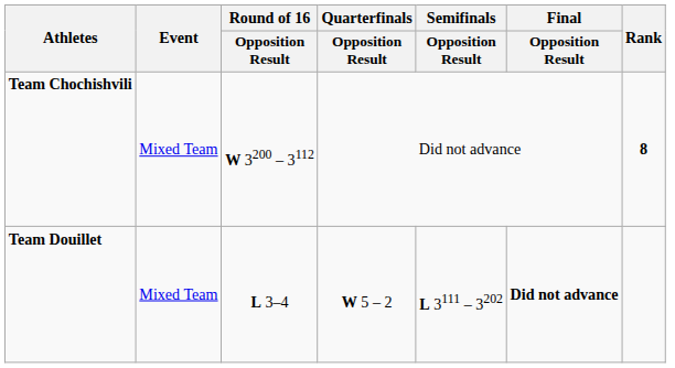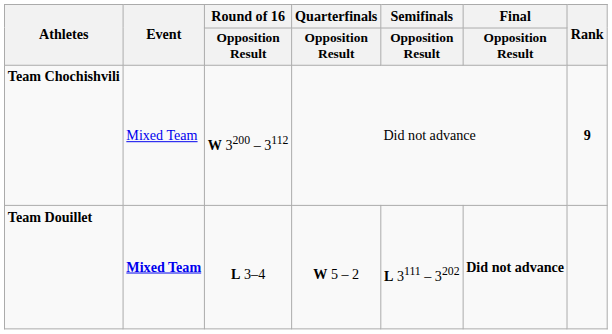Team Chochishvili | Rank: 8 -> 9
Team Douillet | Event: normal -> bold
